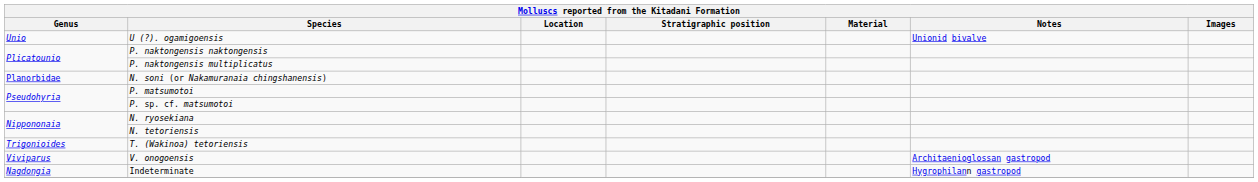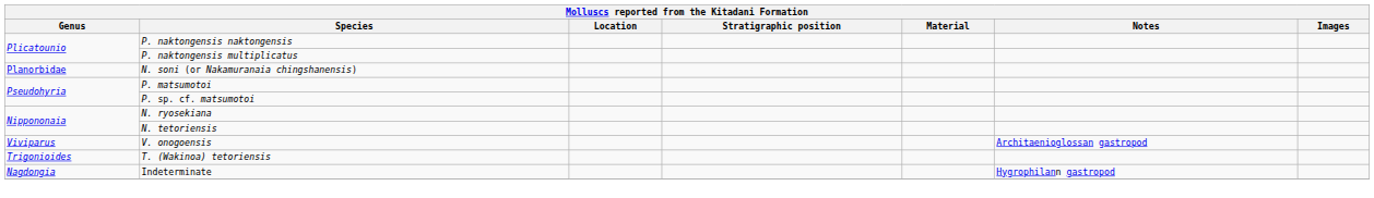- row: Unio | U (?). ogamigoensis | Unionid bivalve
rows swapped: T. (Wakinoa) tetoriensis <-> V. onogoensis
